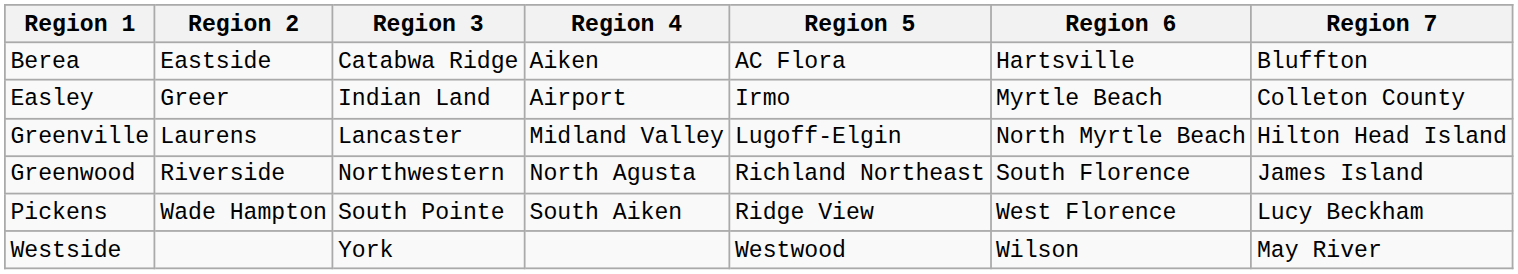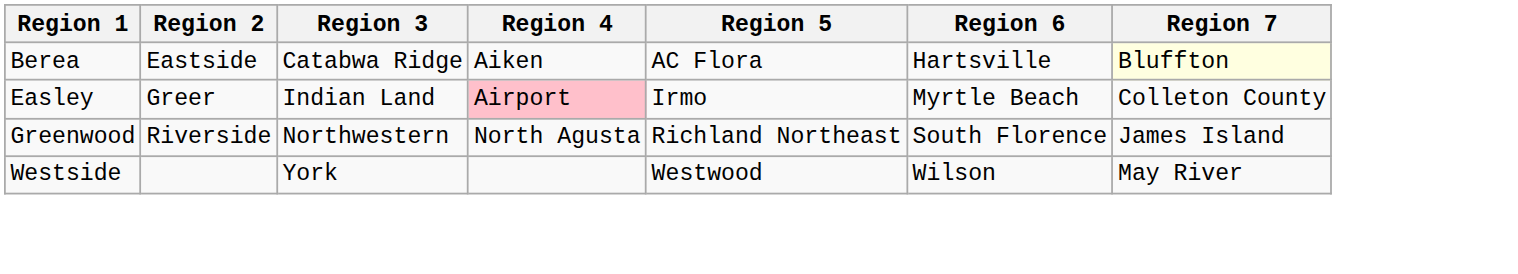Berea | Region 7: no background -> lightyellow background
Easley | Region 4: no background -> pink background
- row: Greenville | Laurens | Lancaster | Midland Valley | Lugoff-Elgin | North Myrtle Beach | Hilton Head Island
- row: Pickens | Wade Hampton | South Pointe | South Aiken | Ridge View | West Florence | Lucy Beckham
